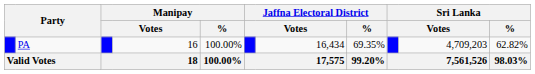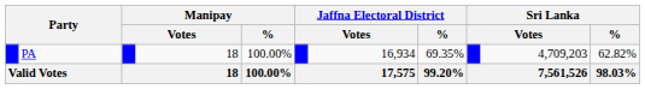PA | column 4: 16 -> 18
PA | column 7: 16,434 -> 16,934
